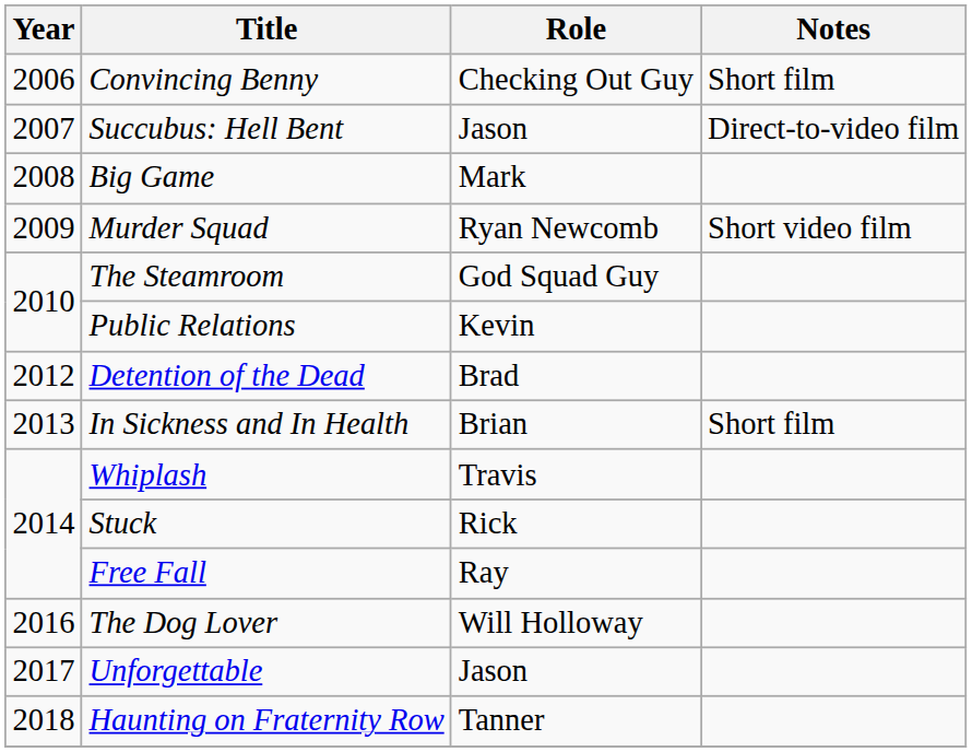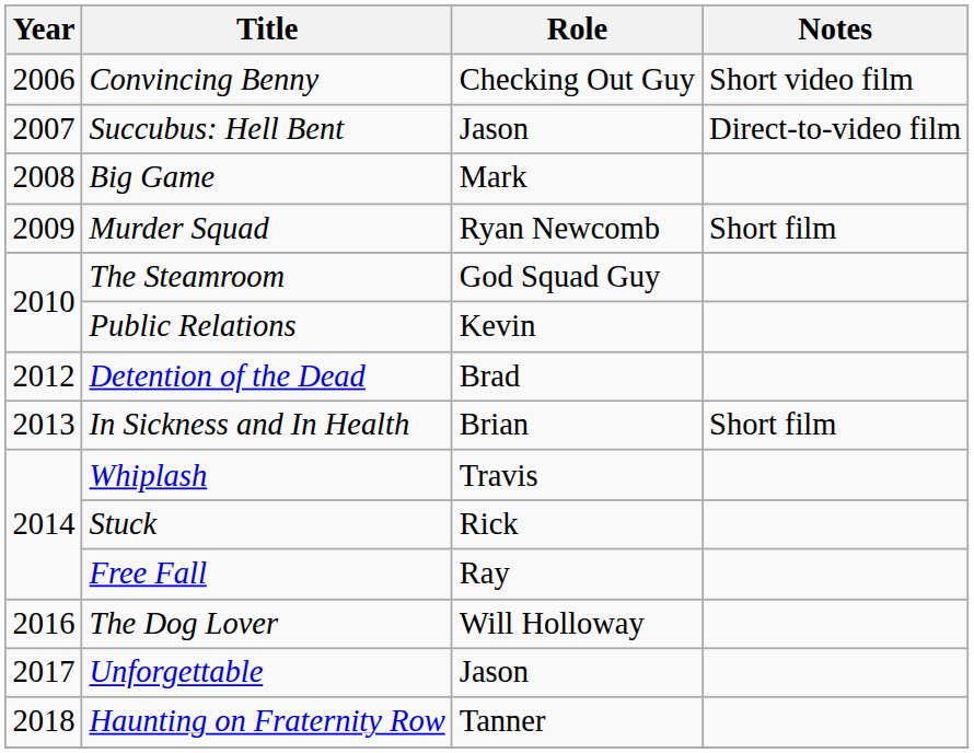Convincing Benny | Notes: Short film -> Short video film
Murder Squad | Notes: Short video film -> Short film
